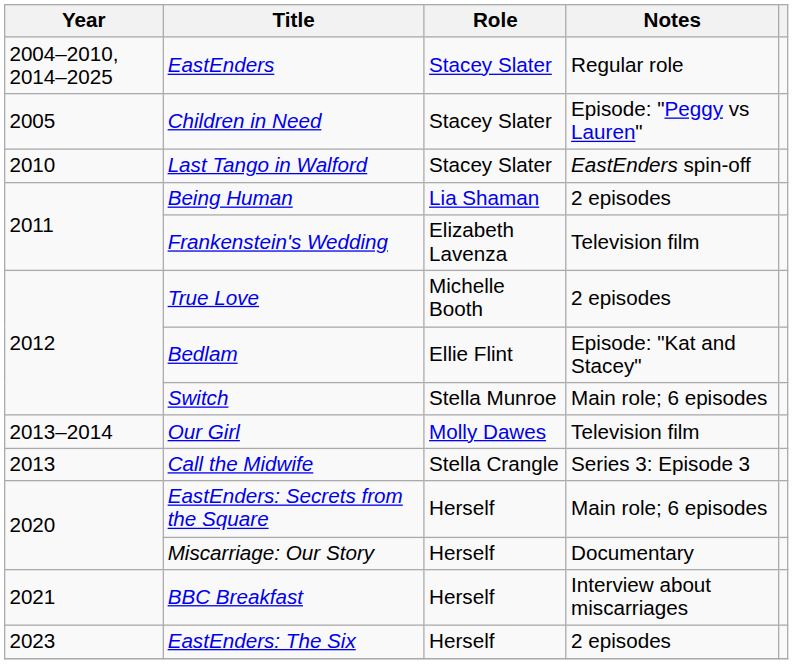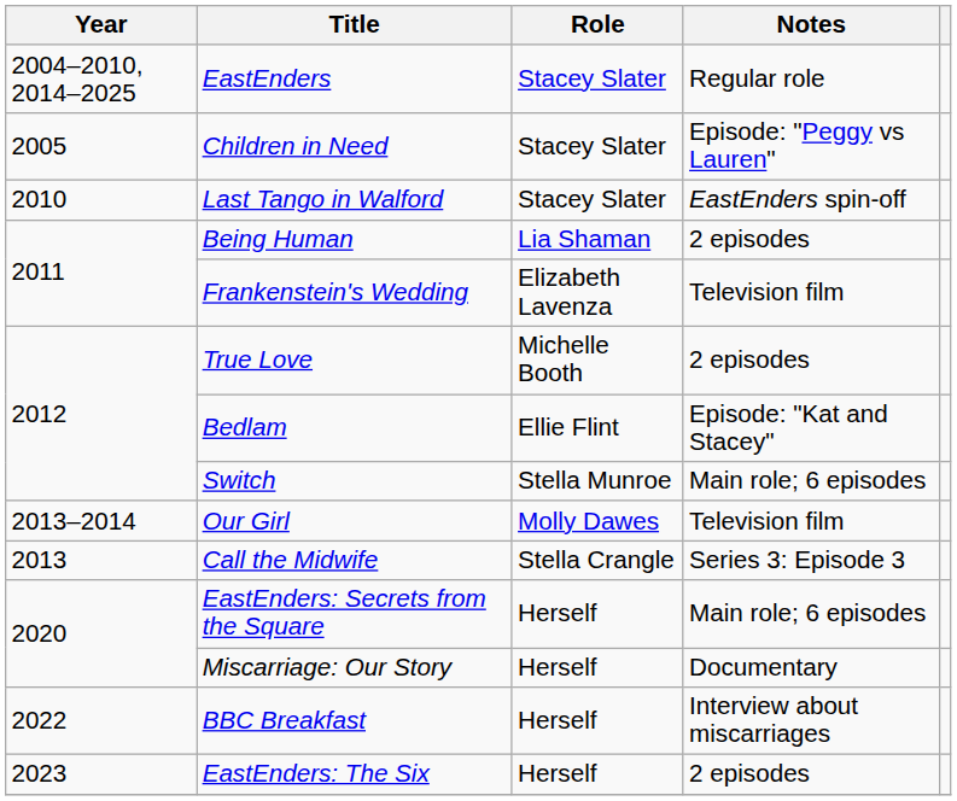BBC Breakfast | Year: 2021 -> 2022
